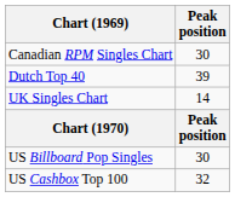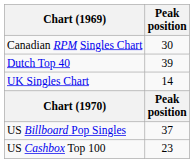US Billboard Pop Singles | Peak position: 30 -> 37
US Cashbox Top 100 | Peak position: 32 -> 23
